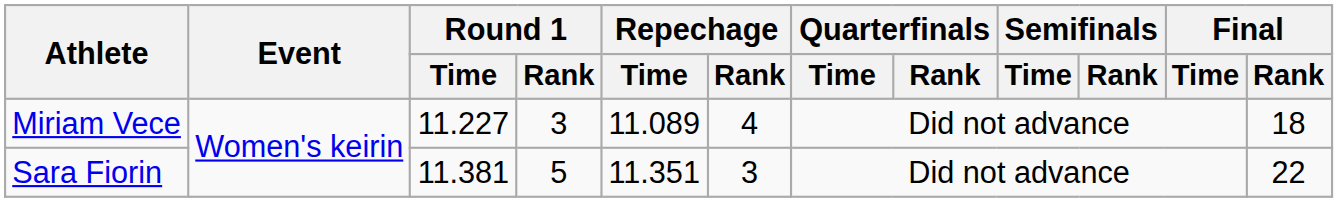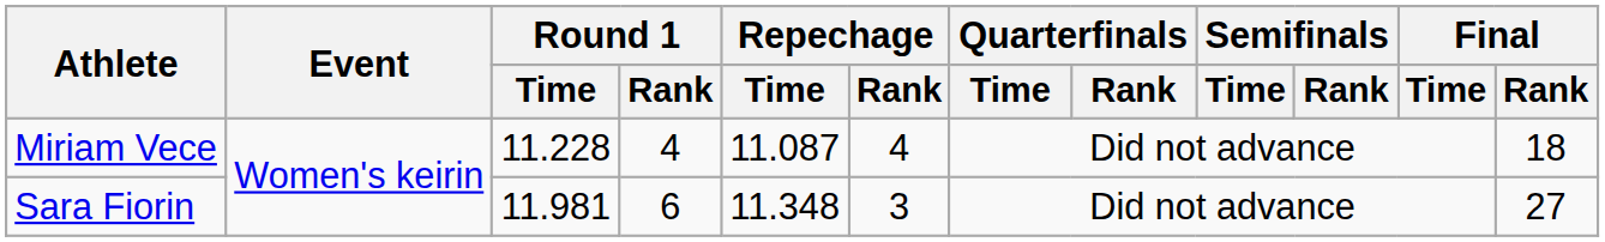Miriam Vece | Round 1 / Time: 11.227 -> 11.228
Miriam Vece | Round 1 / Rank: 3 -> 4
Miriam Vece | Repechage / Time: 11.089 -> 11.087
Sara Fiorin | Round 1 / Time: 11.381 -> 11.981
Sara Fiorin | Round 1 / Rank: 5 -> 6
Sara Fiorin | Repechage / Time: 11.351 -> 11.348
Sara Fiorin | Final / Rank: 22 -> 27
